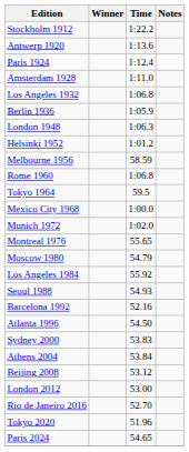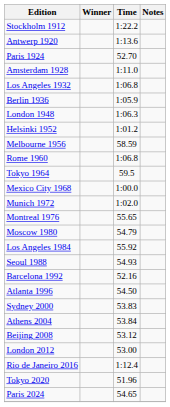Paris 1924 | Time: 1:12.4 -> 52.70
Rio de Janeiro 2016 | Time: 52.70 -> 1:12.4
